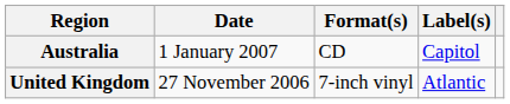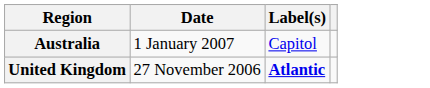- column: Format(s) | CD | 7-inch vinyl
United Kingdom | Label(s): normal -> bold
